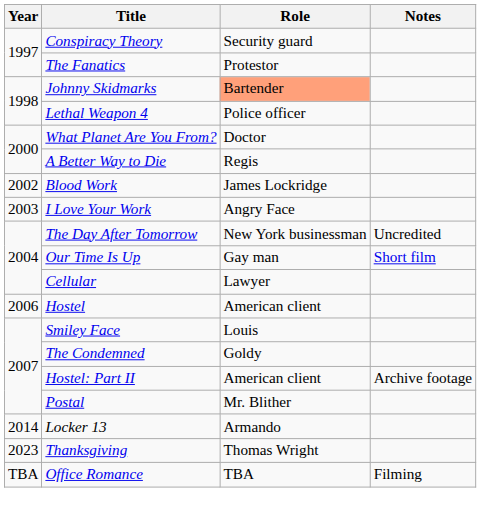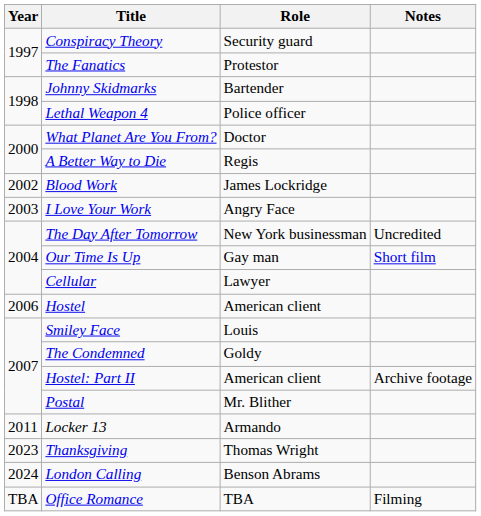Johnny Skidmarks | Role: lightsalmon background -> no background
Locker 13 | Year: 2014 -> 2011
+ row: 2024 | London Calling | Benson Abrams
